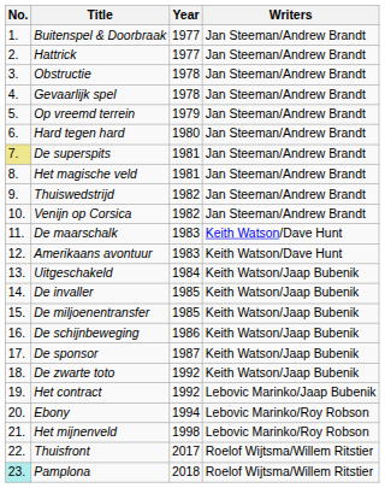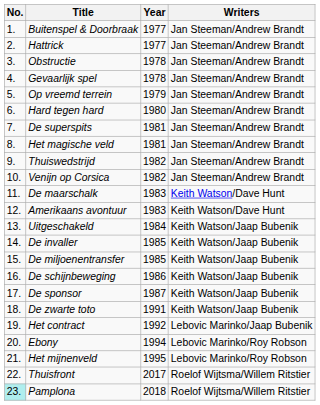De superspits | No.: khaki background -> no background
De zwarte toto | Year: 1992 -> 1991
Het mijnenveld | Year: 1998 -> 1995
